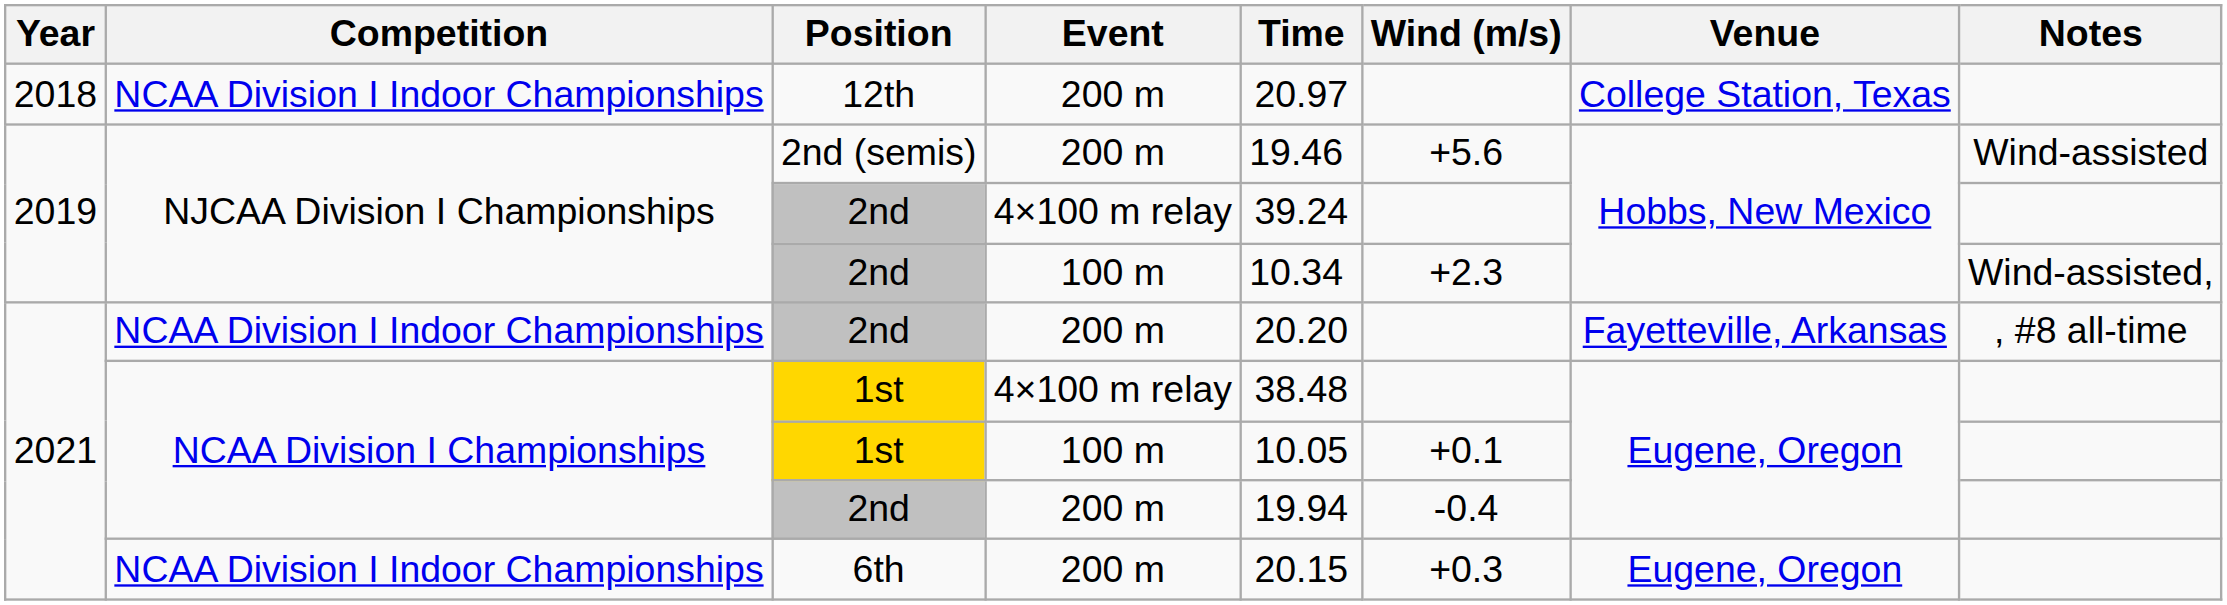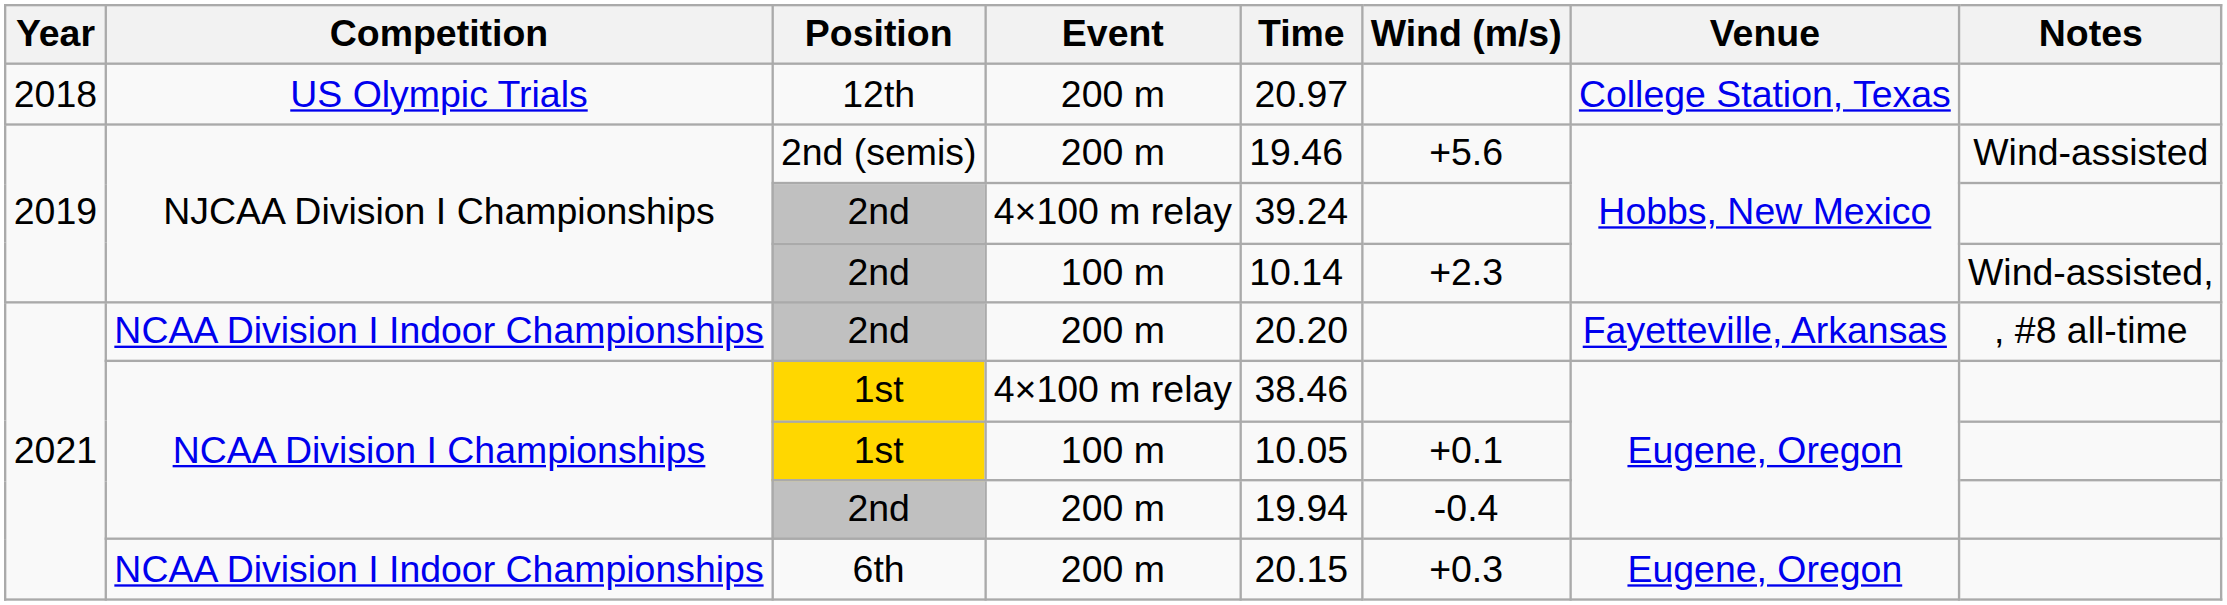12th | Competition: NCAA Division I Indoor Championships -> US Olympic Trials
2nd / 100 m | Time: 10.34 -> 10.14
1st / 4×100 m relay | Time: 38.48 -> 38.46
